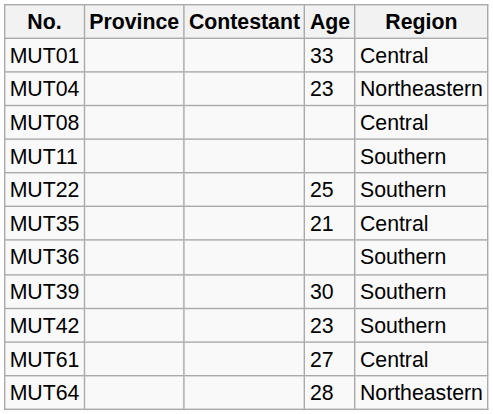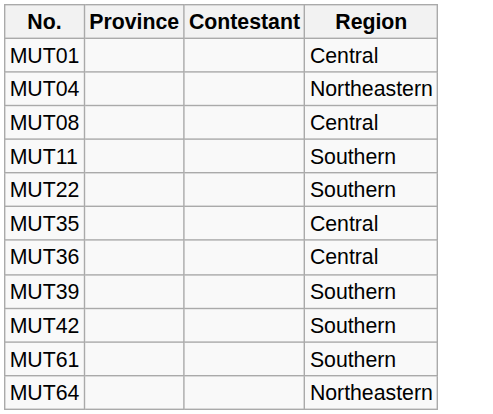- column: Age | 33 | 23 | 25 | 21 | 30 | 23 | 27 | 28
MUT36 | Region: Southern -> Central
MUT61 | Region: Central -> Southern
